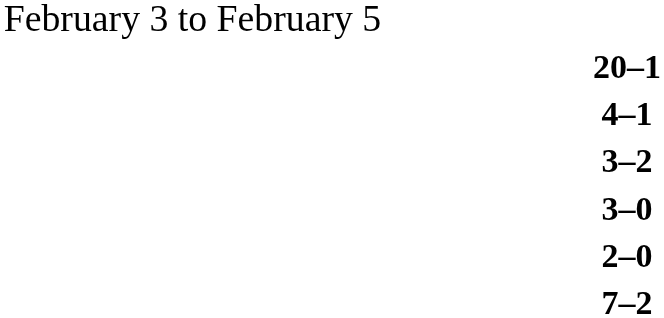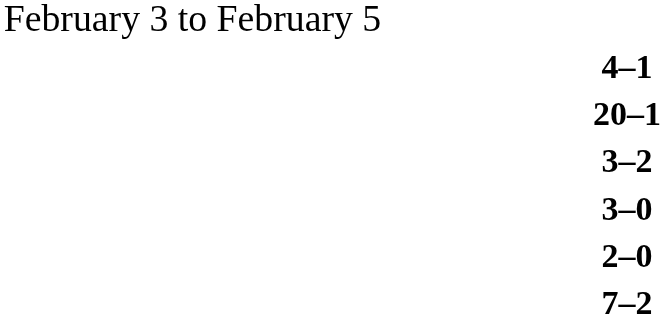rows swapped: 20–1 <-> 4–1
